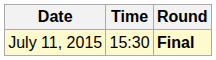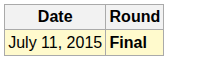- column: Time | 15:30
